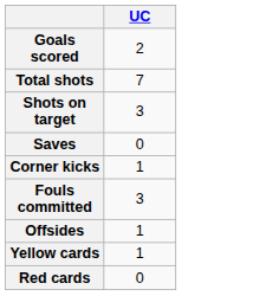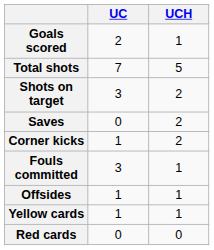+ column: UCH | 1 | 5 | 2 | 2 | 2 | 1 | 1 | 1 | 0
